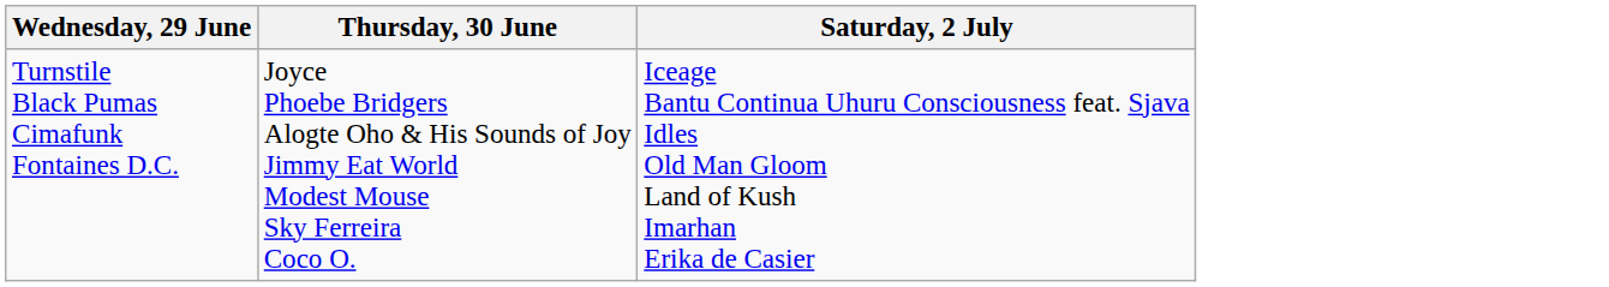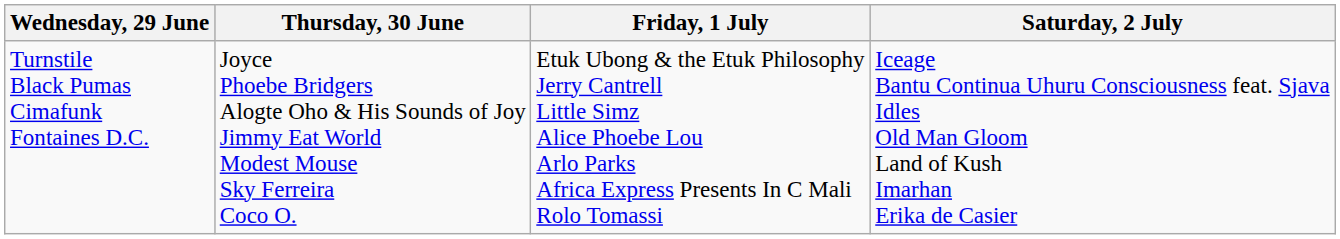+ column: Friday, 1 July | Etuk Ubong & the Etuk Philosophy Jerry Cantrell Little Simz Alice Phoebe Lou Arlo Parks Africa Express Presents In C Mali Rolo Tomassi
